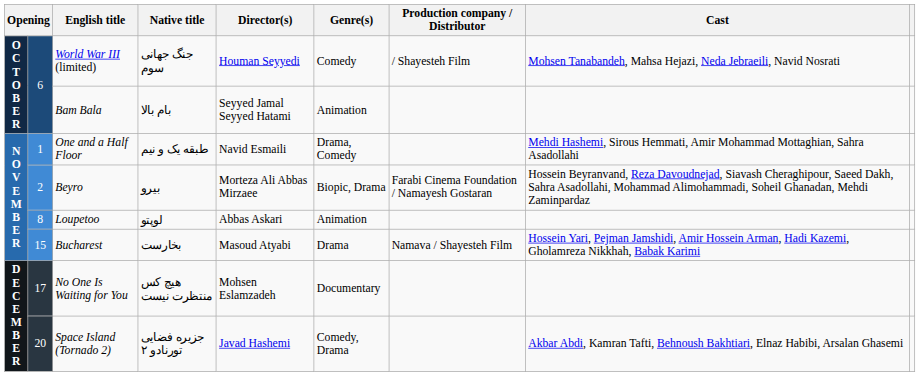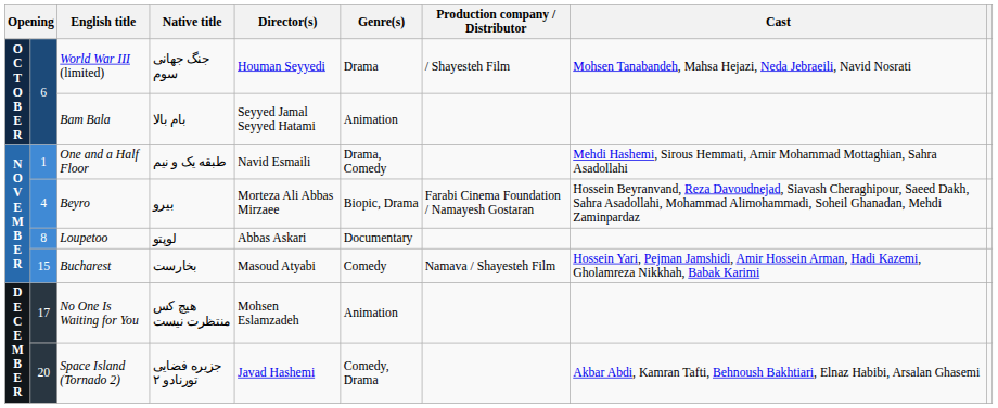World War III (limited) | Genre(s): Comedy -> Drama
Beyro | column 2: 2 -> 4
Loupetoo | Genre(s): Animation -> Documentary
Bucharest | Genre(s): Drama -> Comedy
No One Is Waiting for You | Genre(s): Documentary -> Animation
